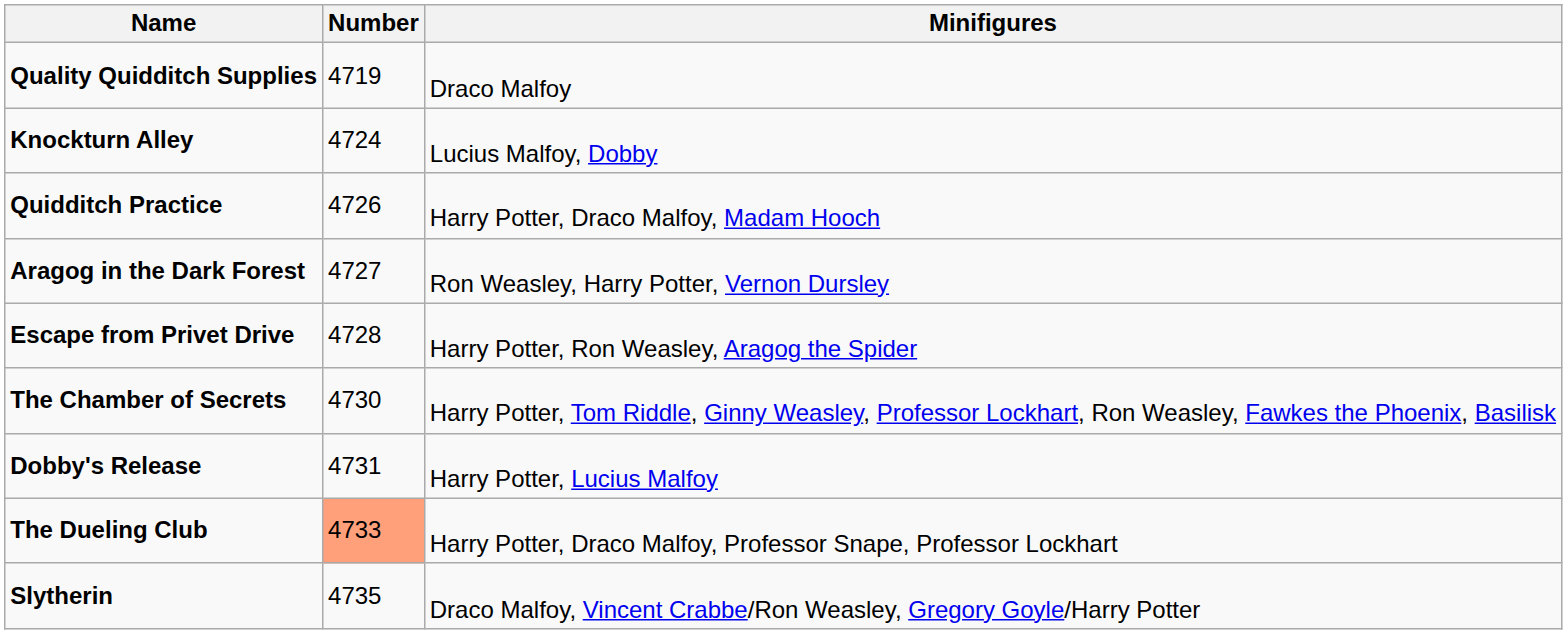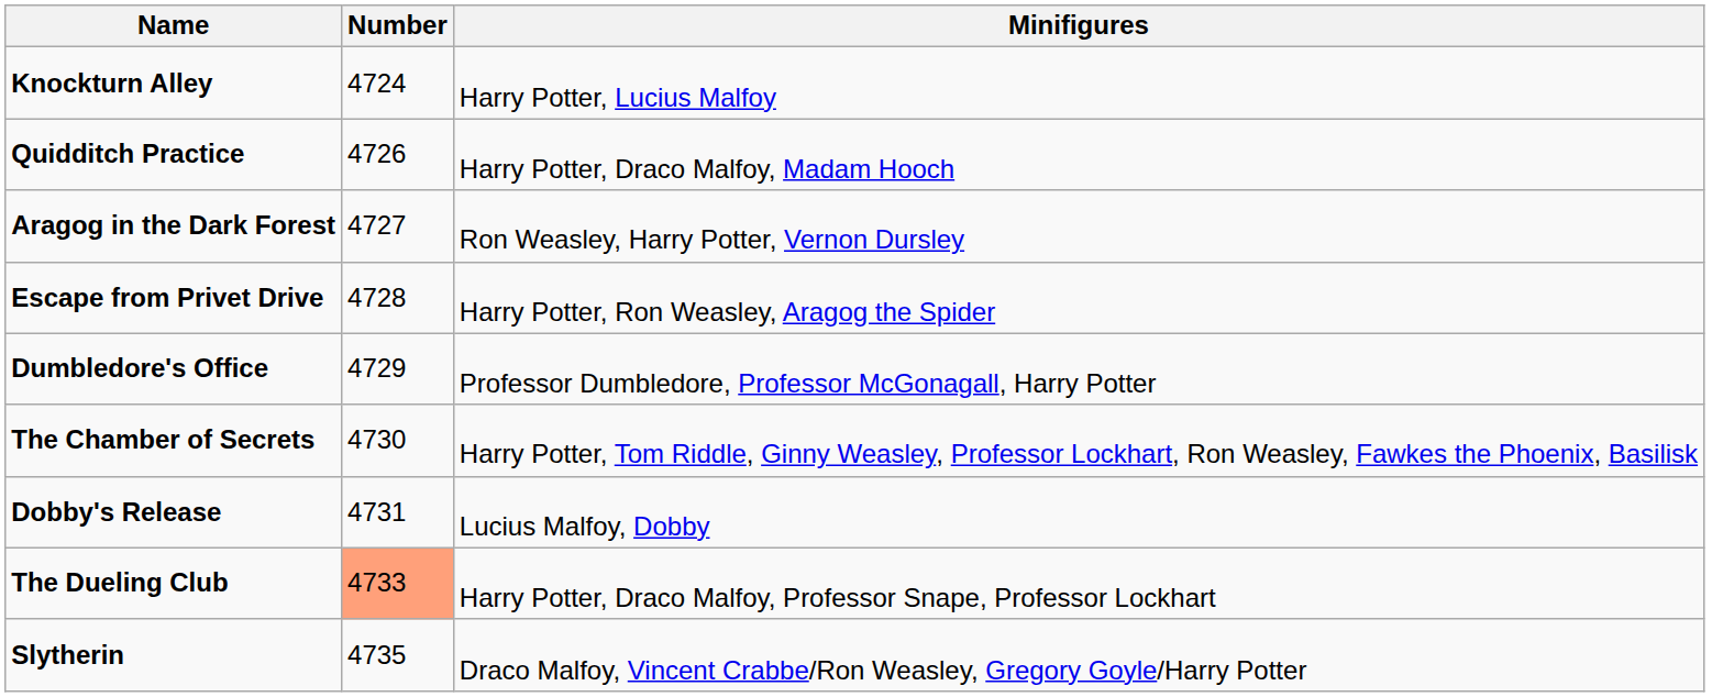- row: Quality Quidditch Supplies | 4719 | Draco Malfoy
Knockturn Alley | Minifigures: Lucius Malfoy, Dobby -> Harry Potter, Lucius Malfoy
+ row: Dumbledore's Office | 4729 | Professor Dumbledore, Professor McGonagall, Harry Potter
Dobby's Release | Minifigures: Harry Potter, Lucius Malfoy -> Lucius Malfoy, Dobby
